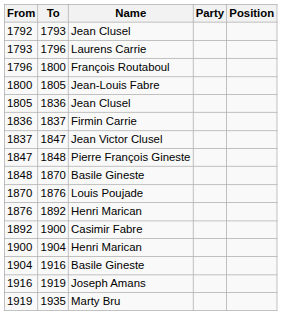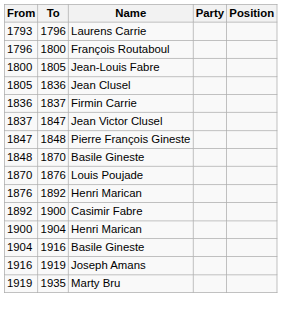- row: 1792 | 1793 | Jean Clusel
